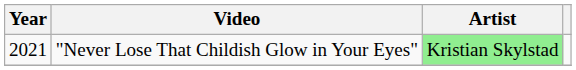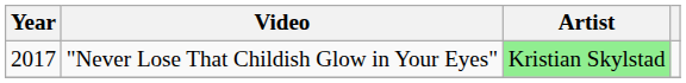"Never Lose That Childish Glow in Your Eyes" | Year: 2021 -> 2017
